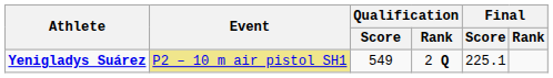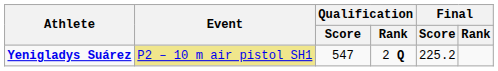Yenigladys Suárez | Qualification / Score: 549 -> 547
Yenigladys Suárez | Final / Score: 225.1 -> 225.2
